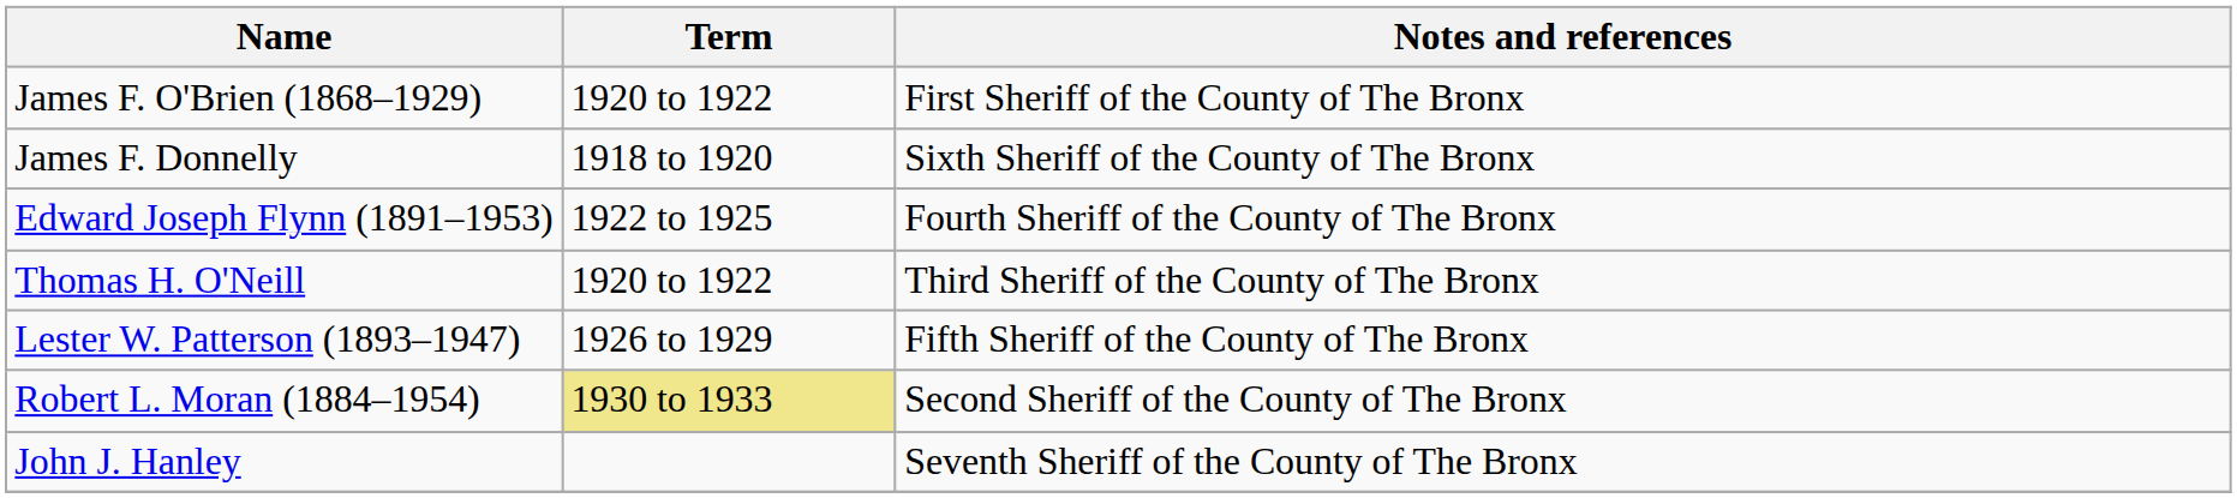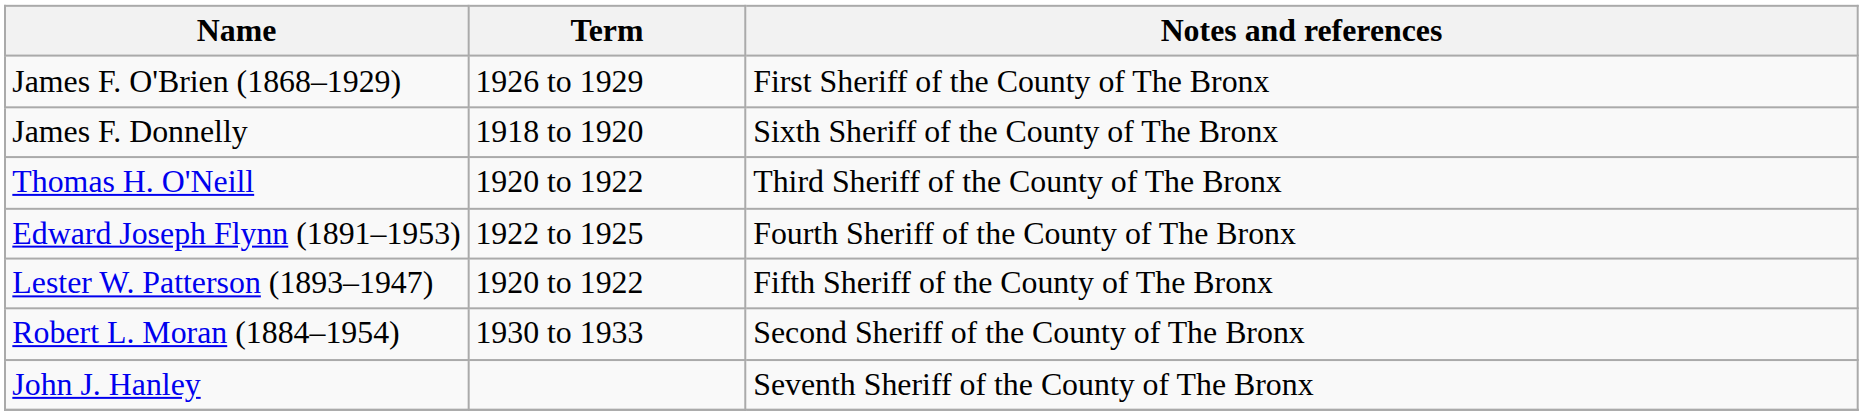James F. O'Brien (1868–1929) | Term: 1920 to 1922 -> 1926 to 1929
rows swapped: Thomas H. O'Neill <-> Edward Joseph Flynn (1891–1953)
Lester W. Patterson (1893–1947) | Term: 1926 to 1929 -> 1920 to 1922
Robert L. Moran (1884–1954) | Term: khaki background -> no background
